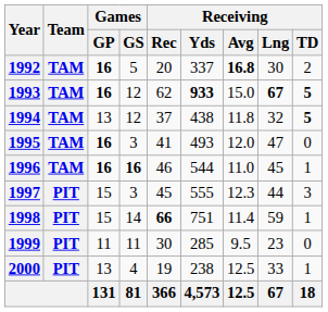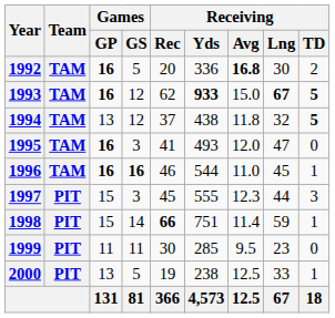1992 | Receiving / Yds: 337 -> 336
2000 | Games / GS: 4 -> 5
